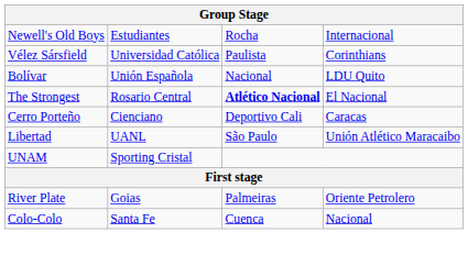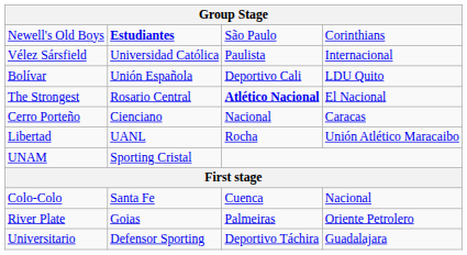Newell's Old Boys | column 2: normal -> bold
Newell's Old Boys | column 3: Rocha -> São Paulo
Newell's Old Boys | column 4: Internacional -> Corinthians
Vélez Sársfield | column 4: Corinthians -> Internacional
Bolívar | column 3: Nacional -> Deportivo Cali
Cerro Porteño | column 3: Deportivo Cali -> Nacional
Libertad | column 3: São Paulo -> Rocha
rows swapped: River Plate <-> Colo-Colo
+ row: Universitario | Defensor Sporting | Deportivo Táchira | Guadalajara
